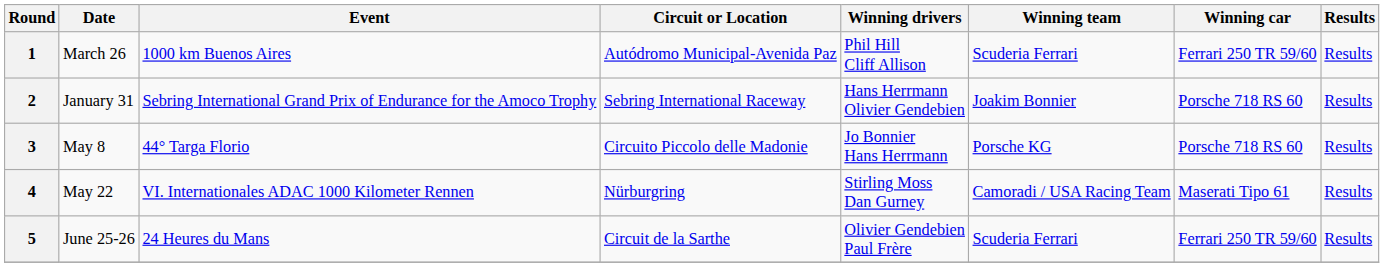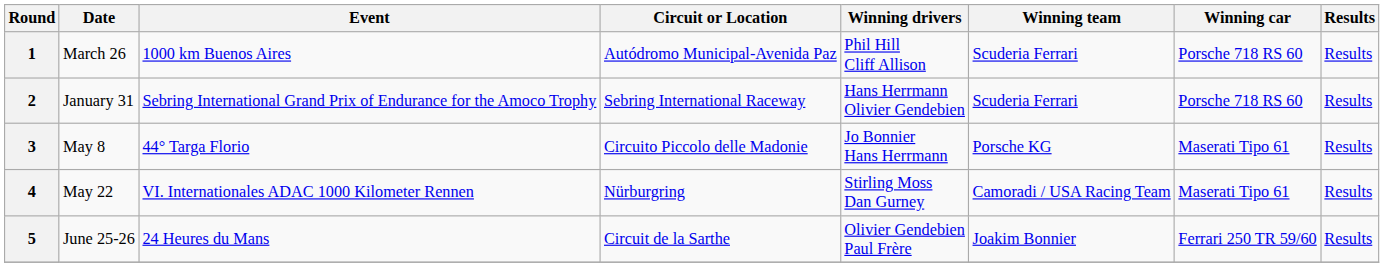1 | Winning car: Ferrari 250 TR 59/60 -> Porsche 718 RS 60
2 | Winning team: Joakim Bonnier -> Scuderia Ferrari
3 | Winning car: Porsche 718 RS 60 -> Maserati Tipo 61
5 | Winning team: Scuderia Ferrari -> Joakim Bonnier
